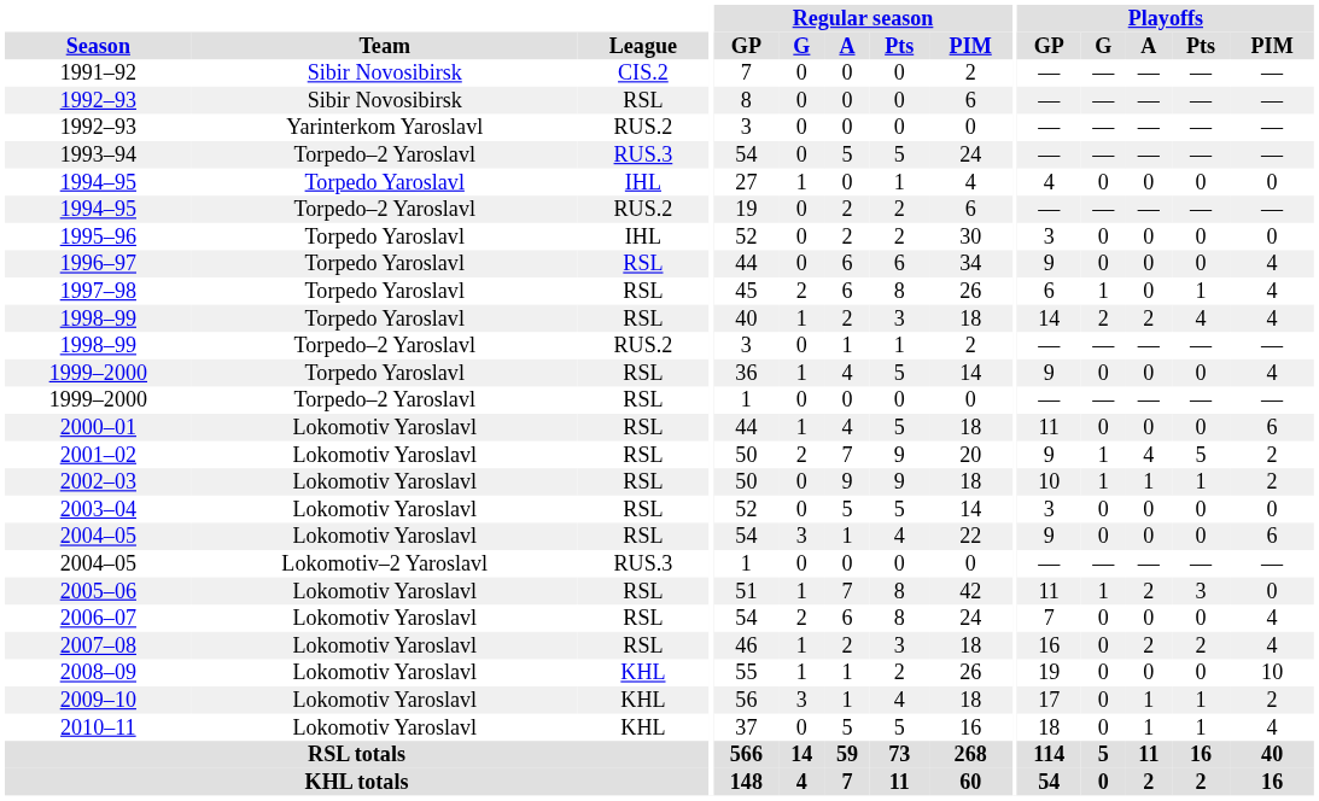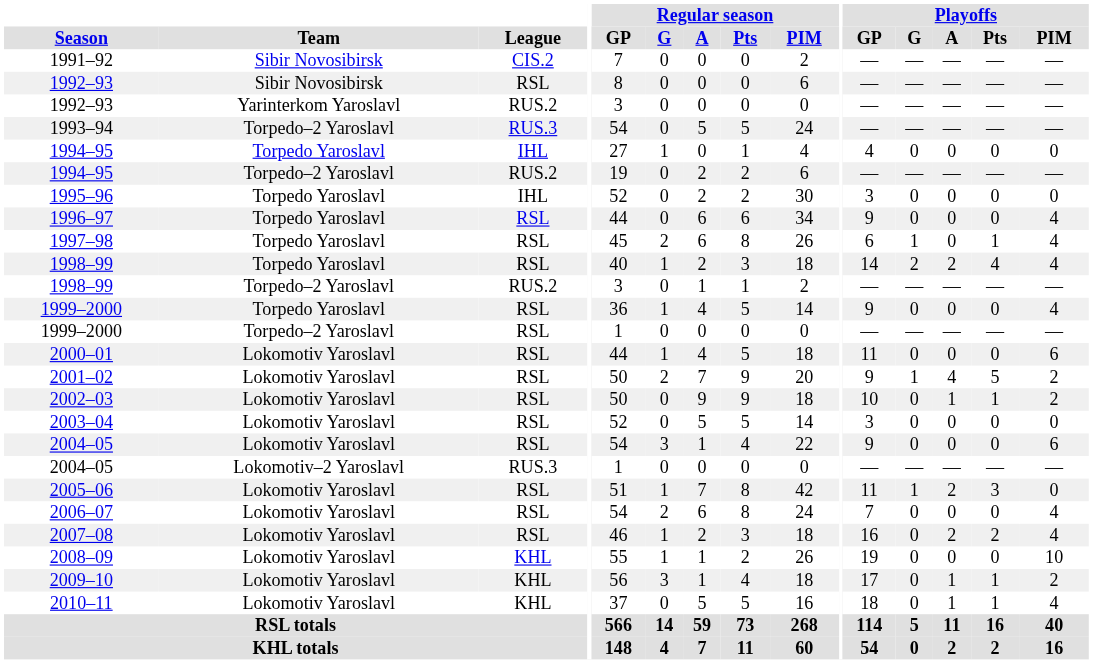2002–03 | Playoffs / G: 1 -> 0
